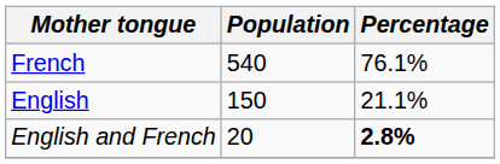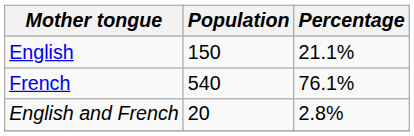rows swapped: English <-> French
English and French | Percentage: bold -> normal
